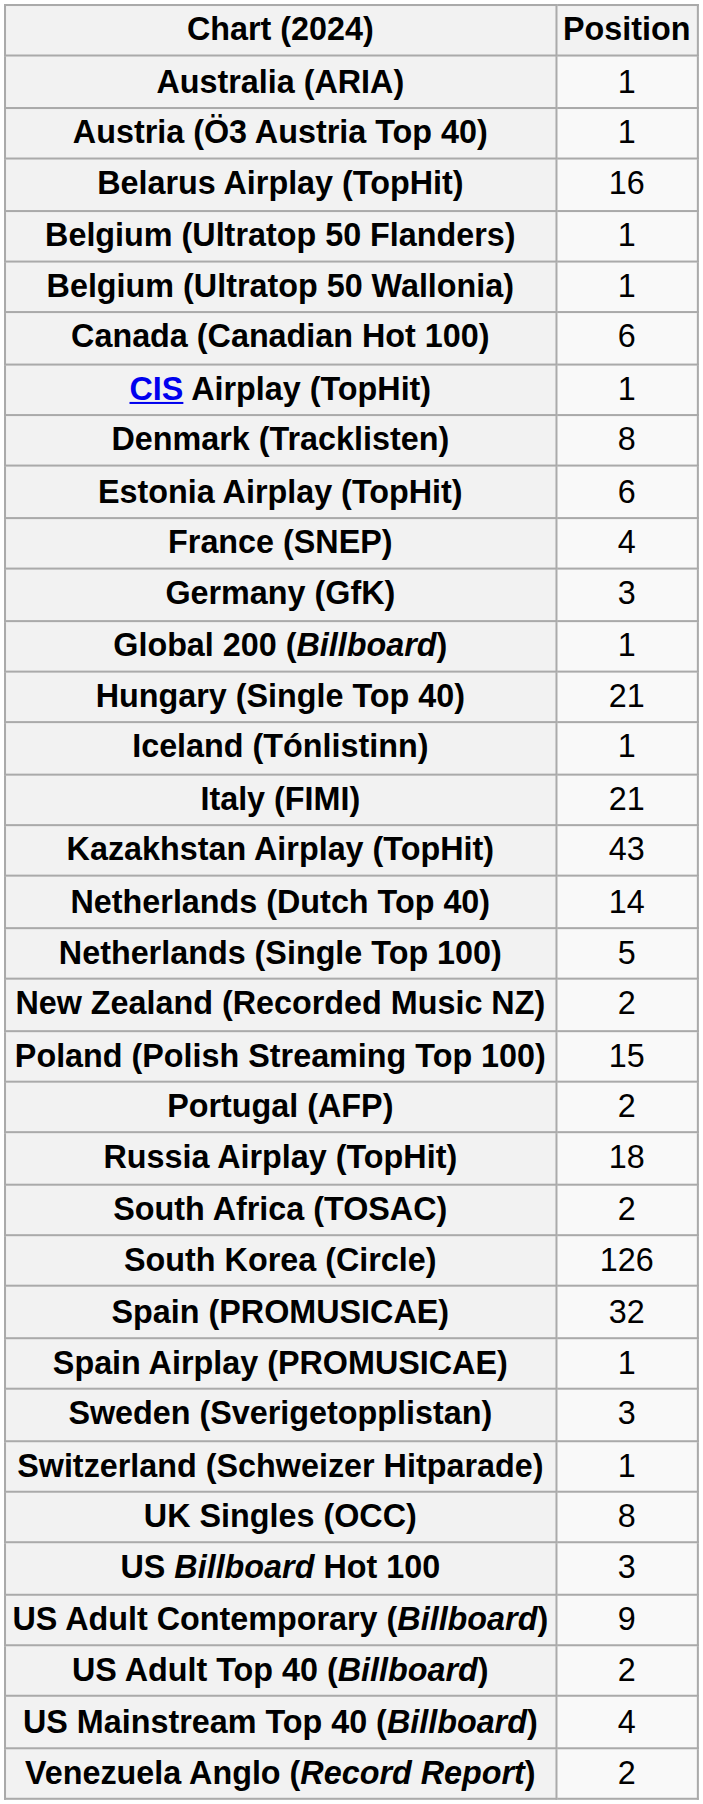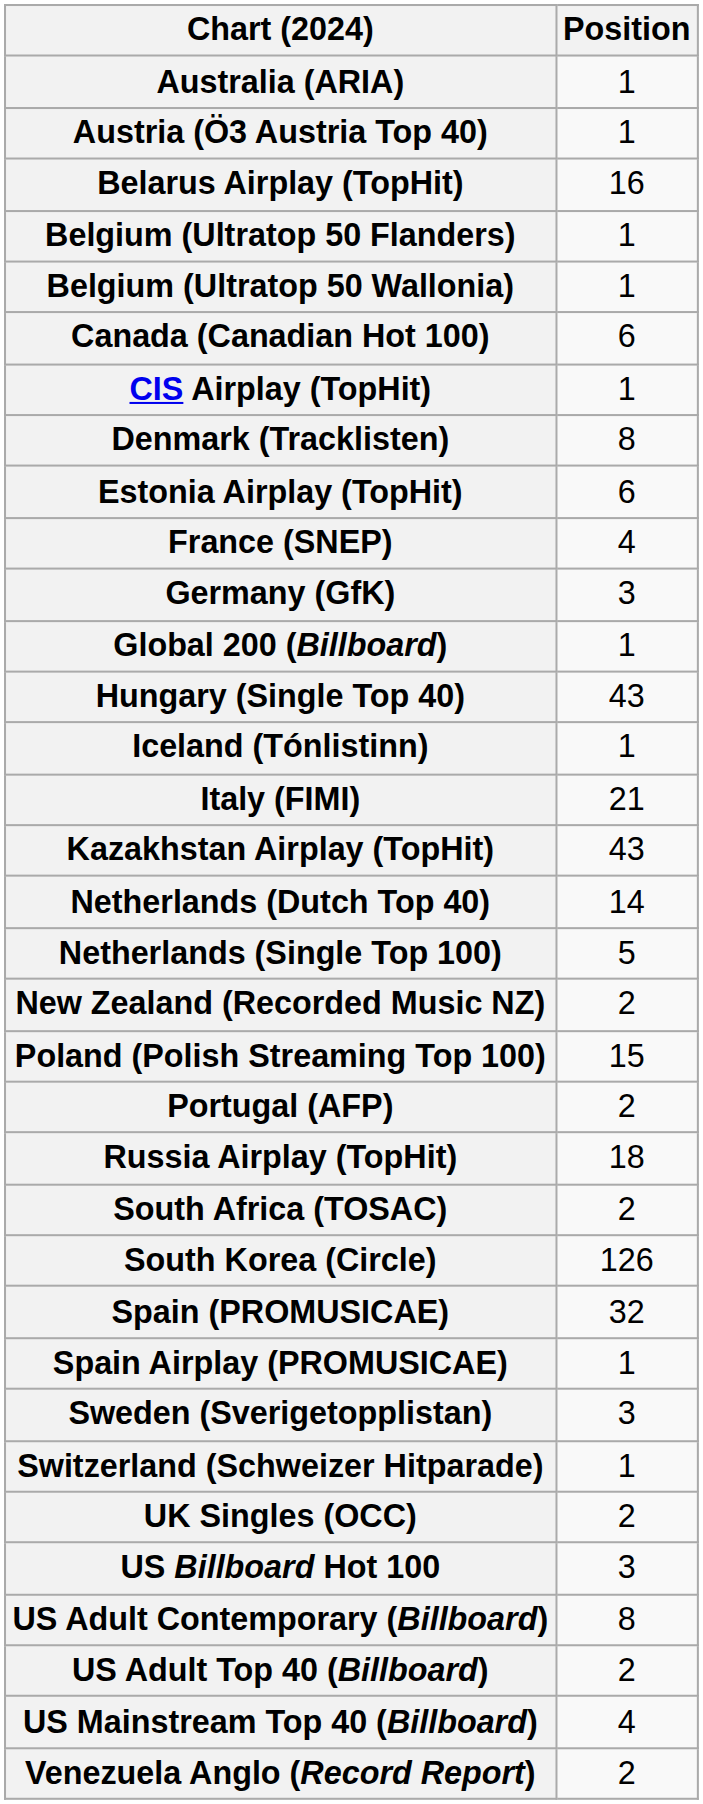Hungary (Single Top 40) | Position: 21 -> 43
UK Singles (OCC) | Position: 8 -> 2
US Adult Contemporary (Billboard) | Position: 9 -> 8
